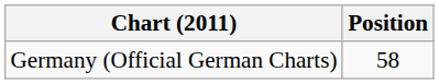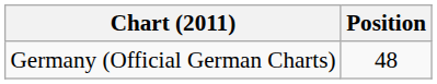Germany (Official German Charts) | Position: 58 -> 48
